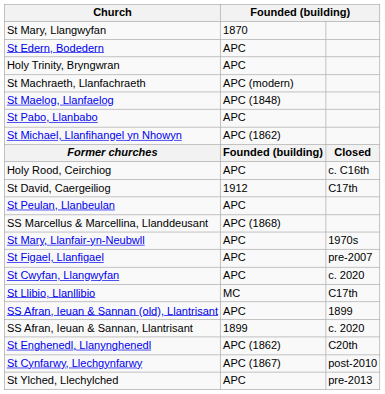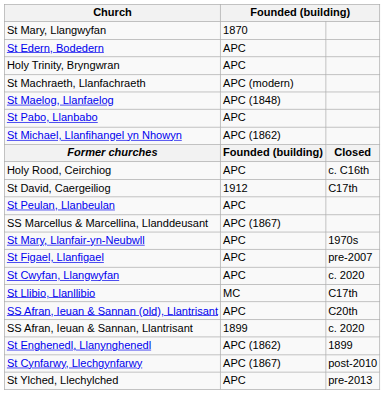SS Marcellus & Marcellina, Llanddeusant | column 2: APC (1868) -> APC (1867)
SS Afran, Ieuan & Sannan (old), Llantrisant | column 3: 1899 -> C20th
St Enghenedl, Llanynghenedl | column 3: C20th -> 1899
